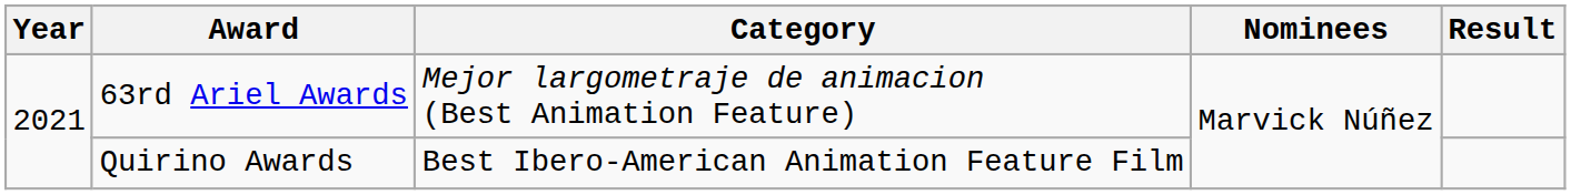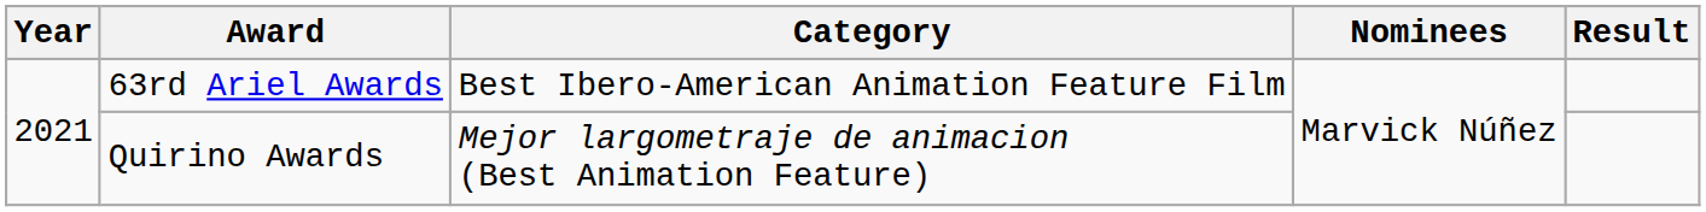63rd Ariel Awards | Category: Mejor largometraje de animacion (Best Animation Feature) -> Best Ibero-American Animation Feature Film
Quirino Awards | Category: Best Ibero-American Animation Feature Film -> Mejor largometraje de animacion (Best Animation Feature)
